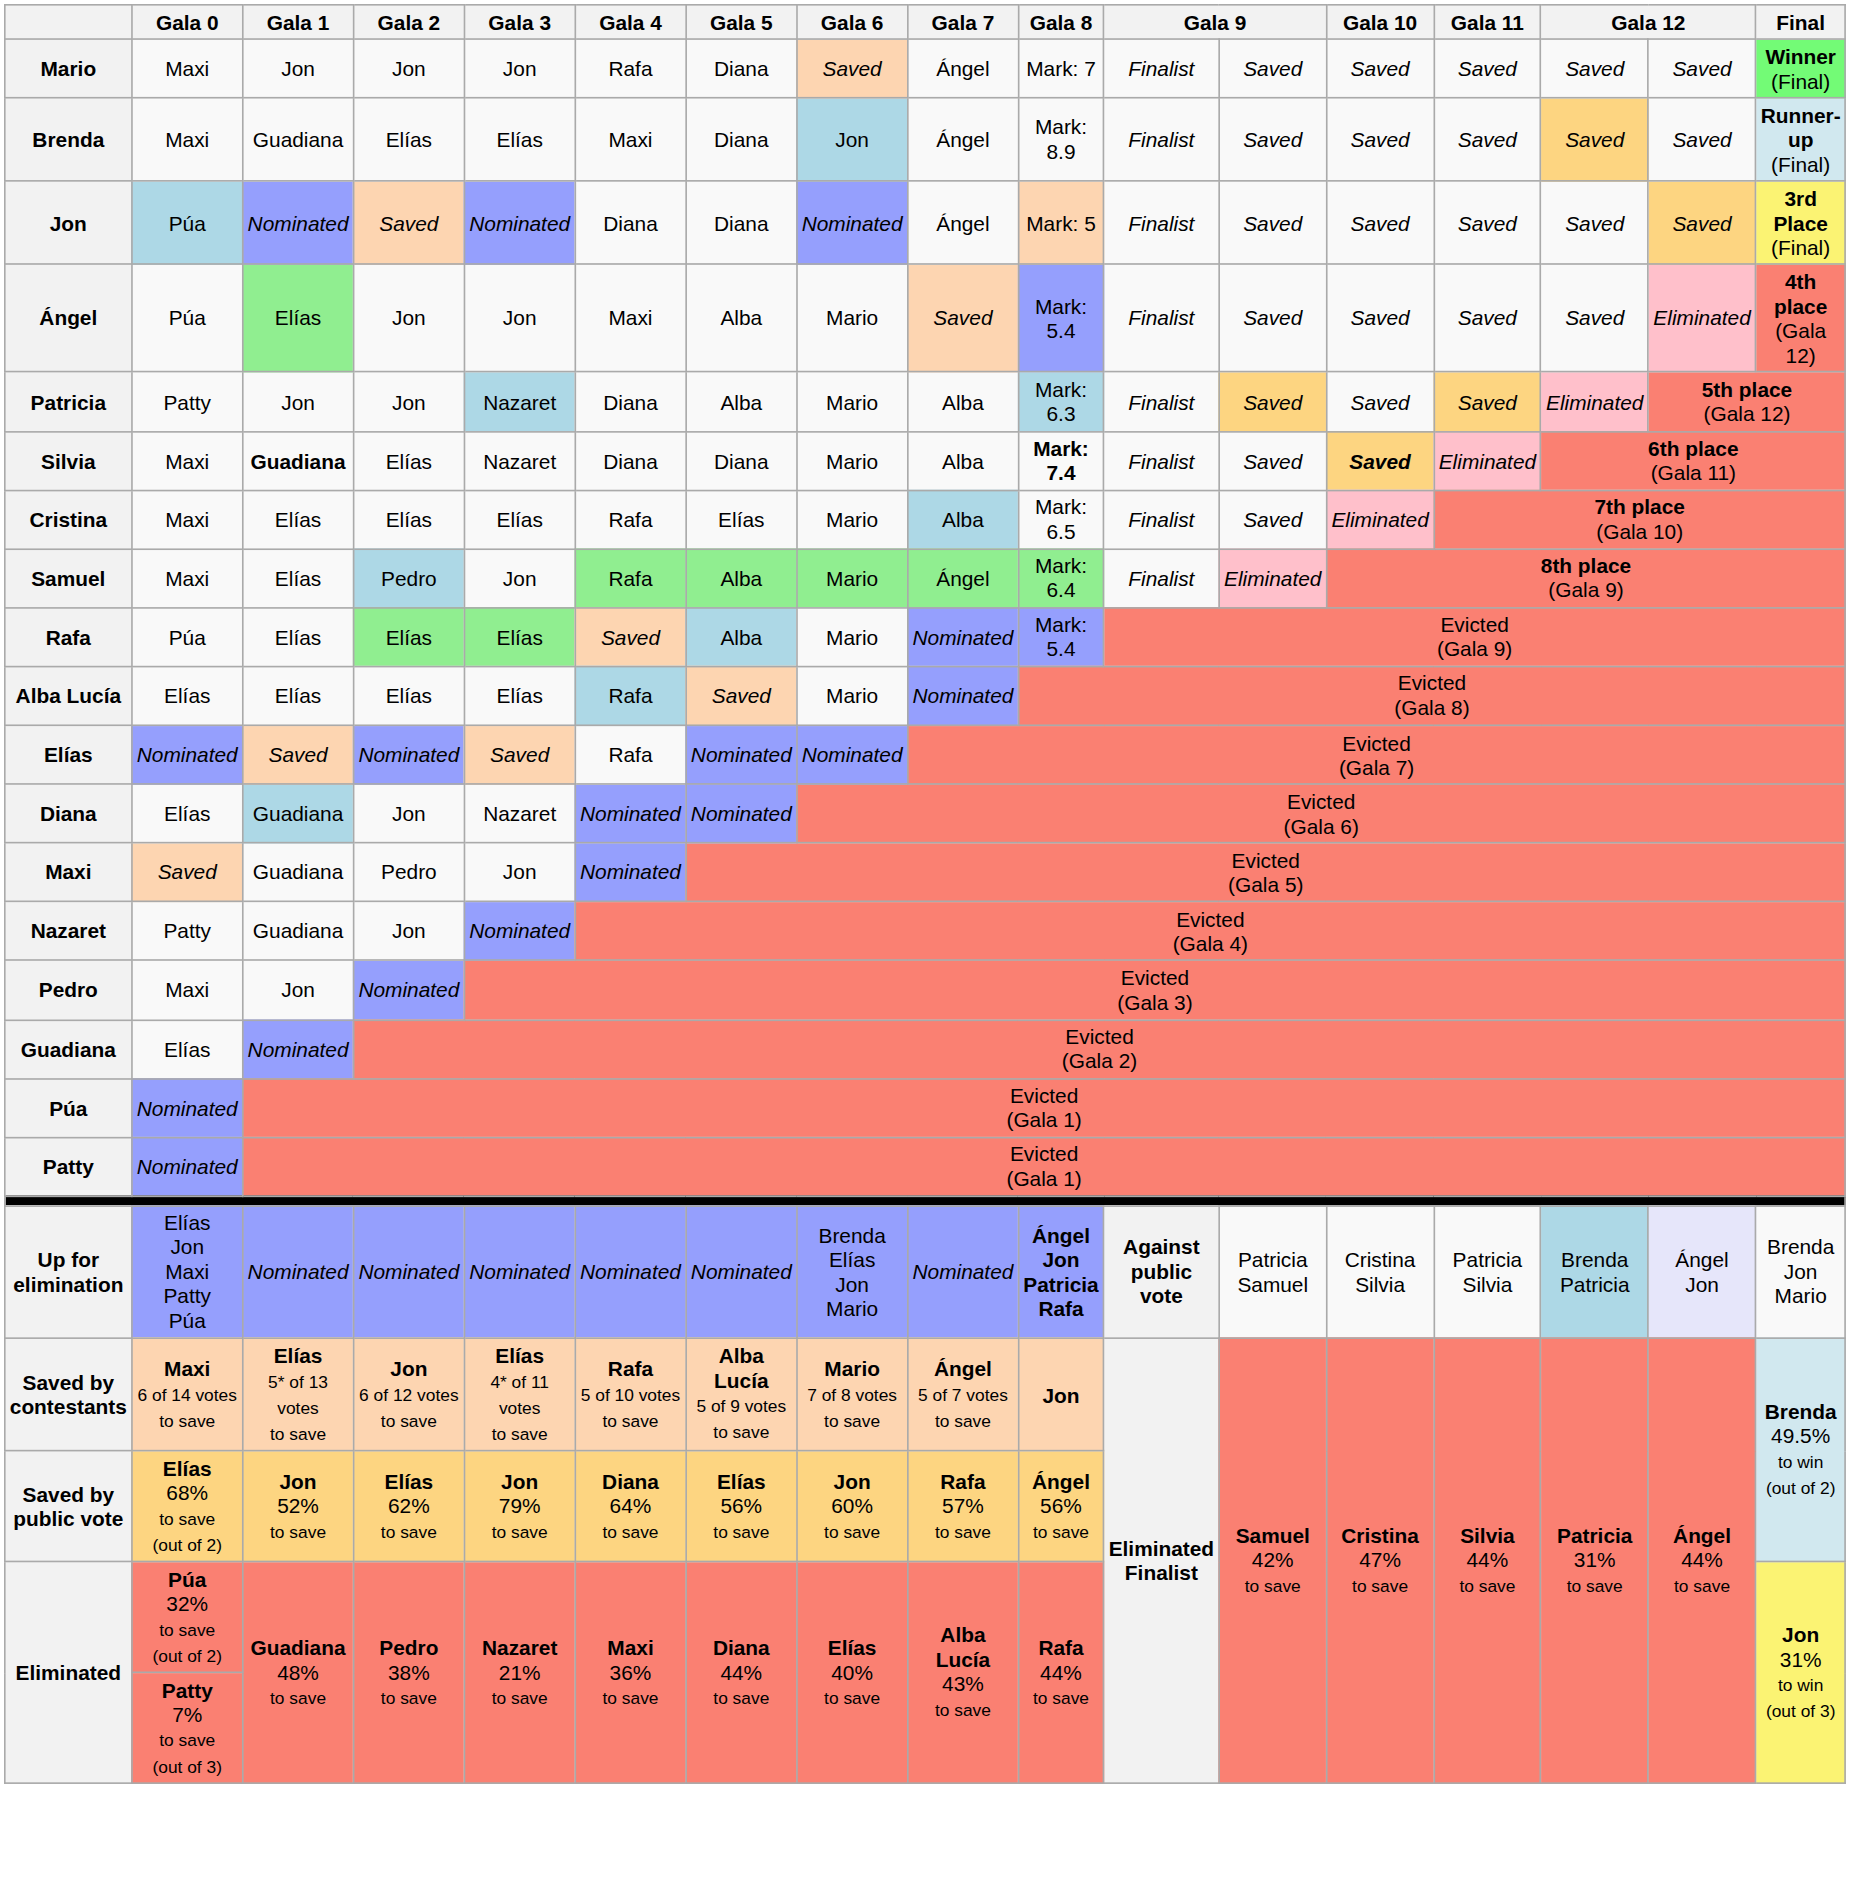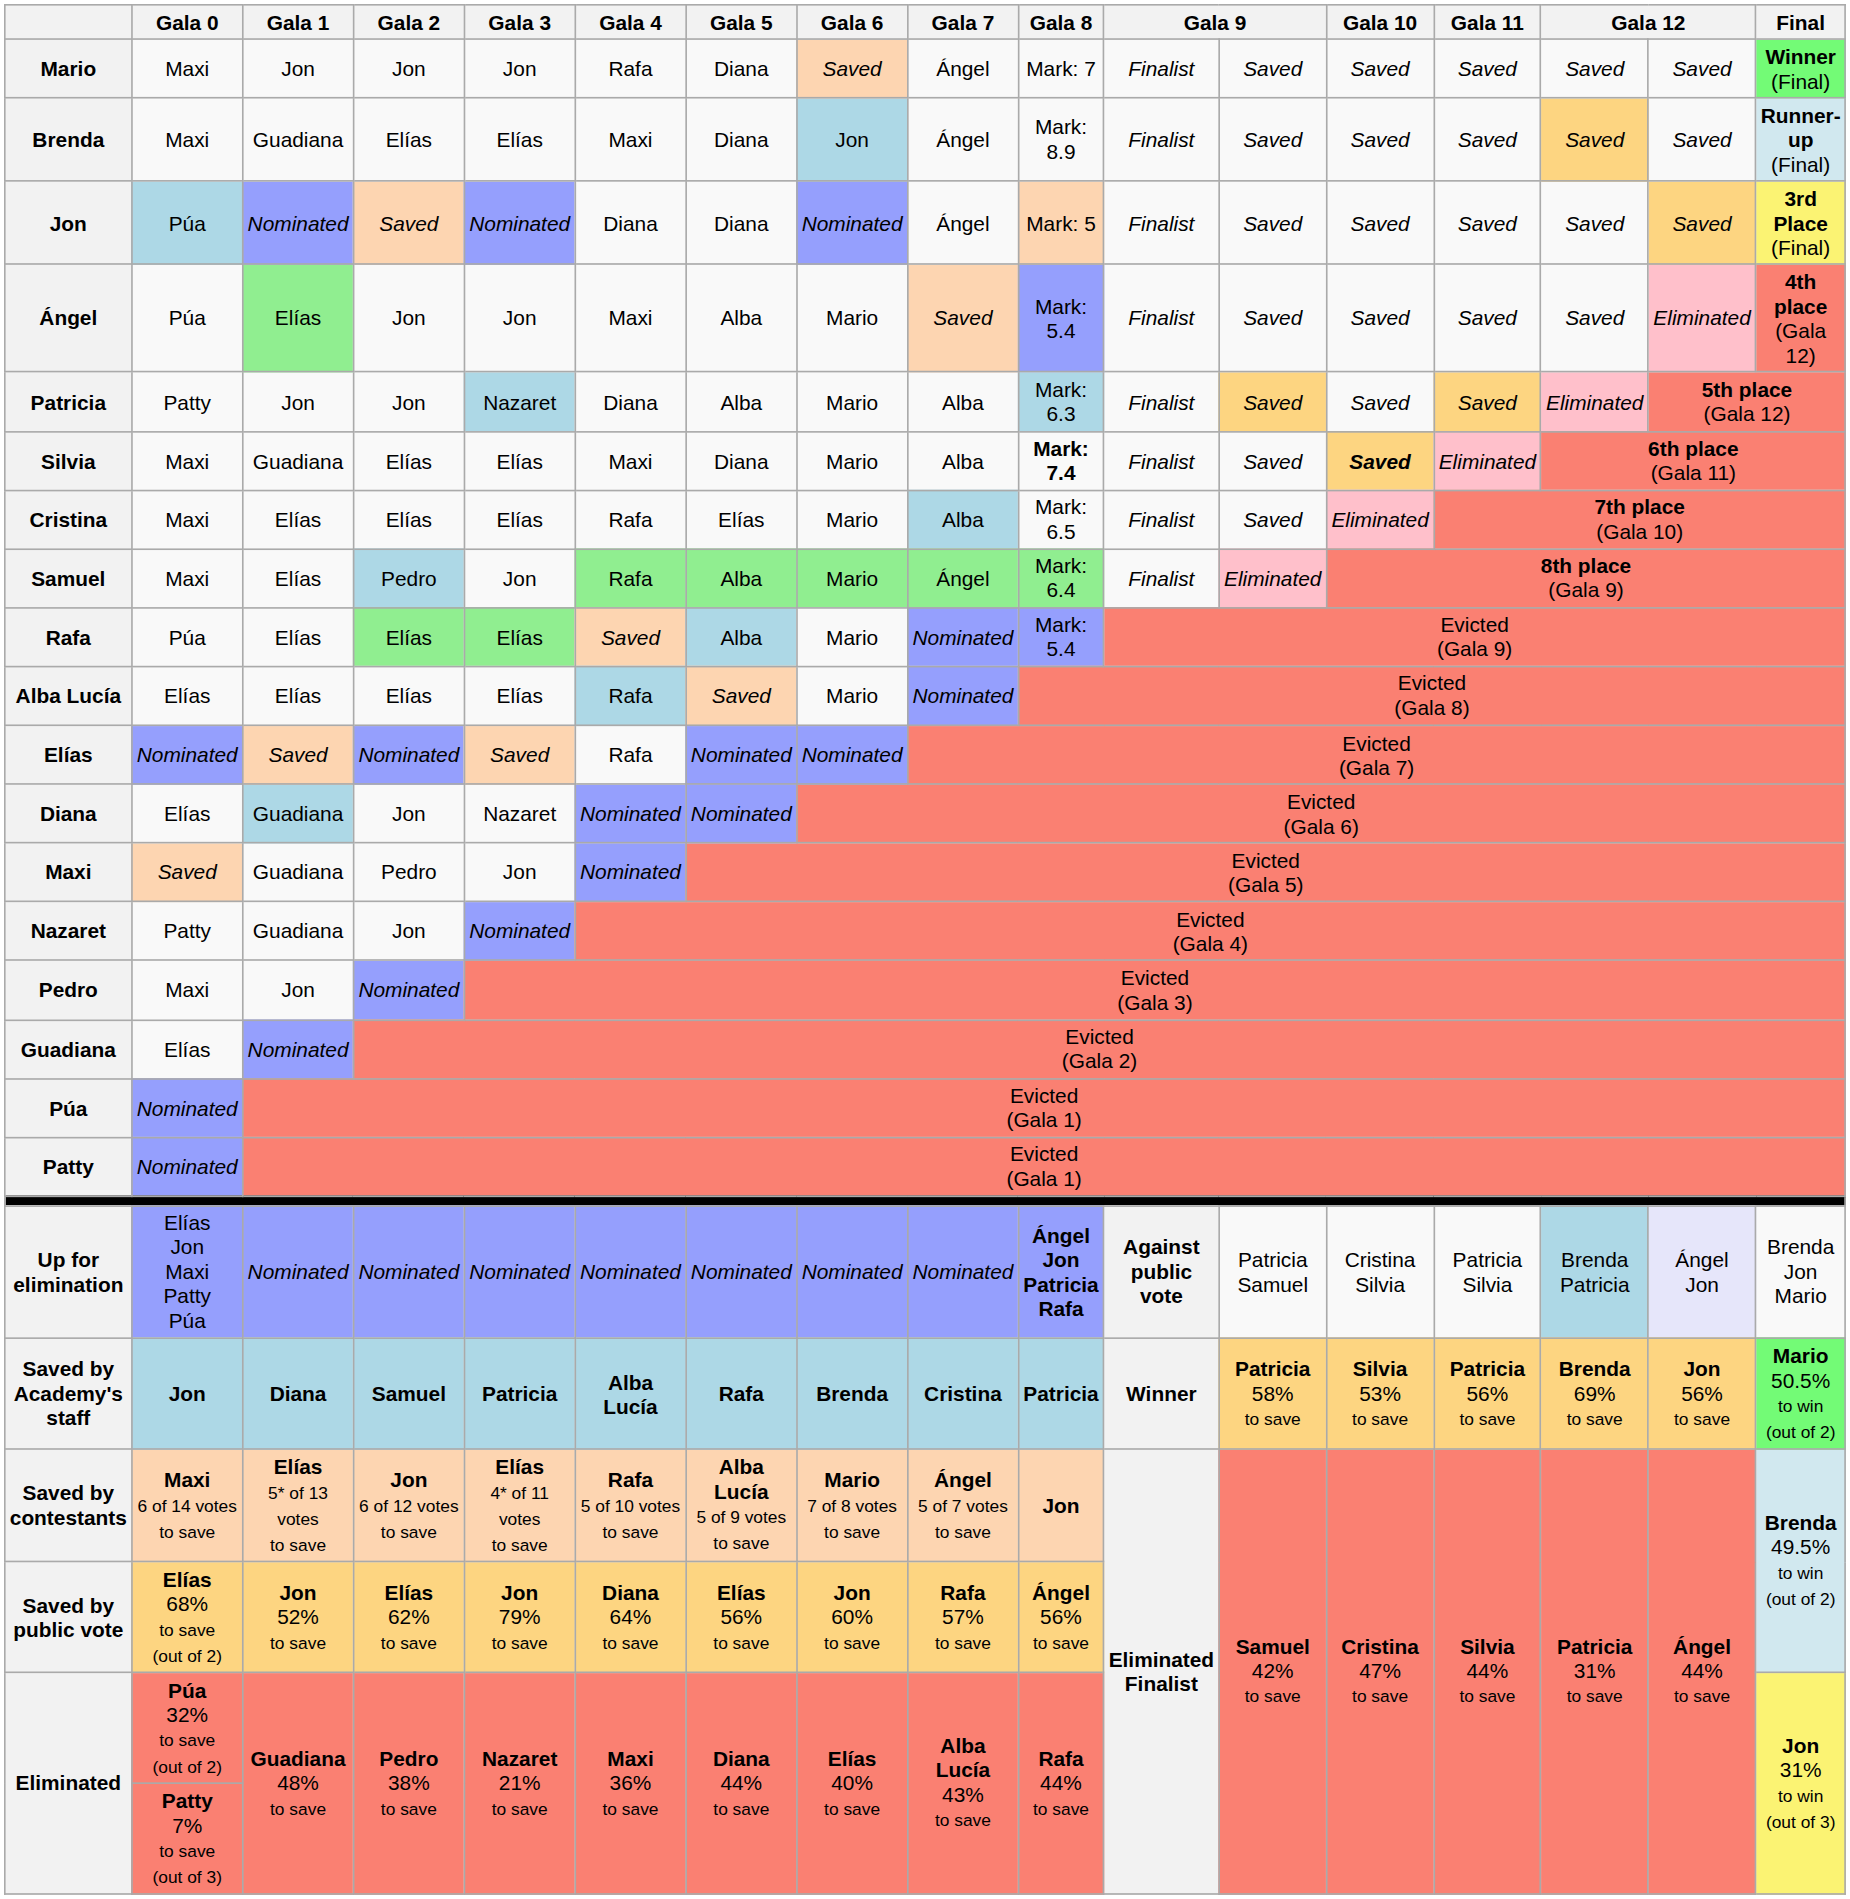Silvia | Gala 1: bold -> normal
Silvia | Gala 3: Nazaret -> Elías
Silvia | Gala 4: Diana -> Maxi
Up for elimination | Gala 6: Brenda Elías Jon Mario -> Nominated
+ row: Saved by Academy's staff | Jon | Diana | Samuel | Patricia | Alba Lucía | Rafa | Brenda | Cristina | Patricia | Winner | Patricia 58% to save | Silvia 53% to save | Patricia 56% to save | Brenda 69% to save | Jon 56% to save | Mario 50.5% to win (out of 2)
